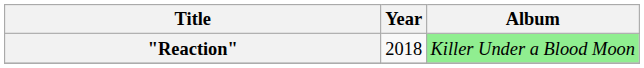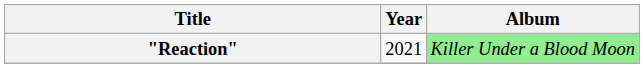"Reaction" | Year: 2018 -> 2021
